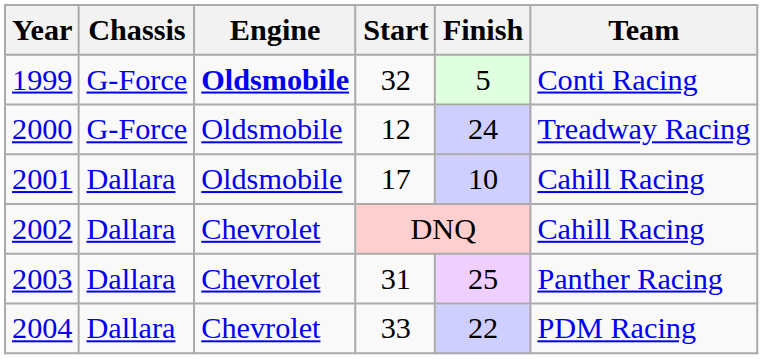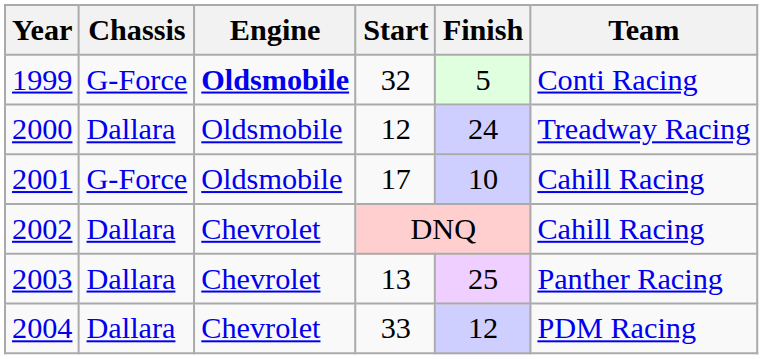2000 | Chassis: G-Force -> Dallara
2001 | Chassis: Dallara -> G-Force
2003 | Start: 31 -> 13
2004 | Finish: 22 -> 12
